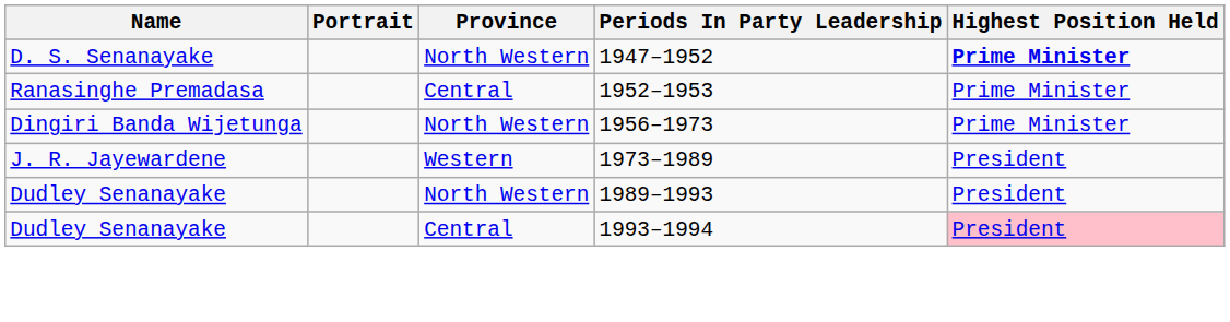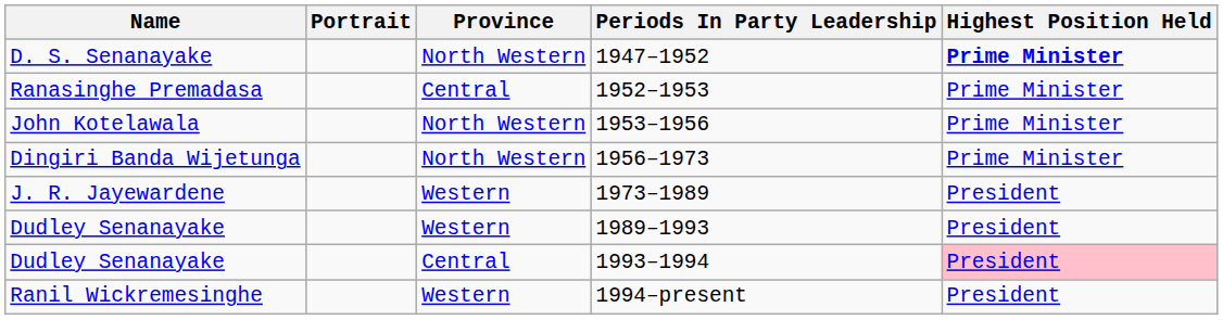+ row: John Kotelawala | North Western | 1953–1956 | Prime Minister
1989–1993 | Province: North Western -> Western
+ row: Ranil Wickremesinghe | Western | 1994–present | President
